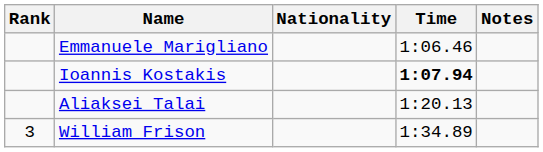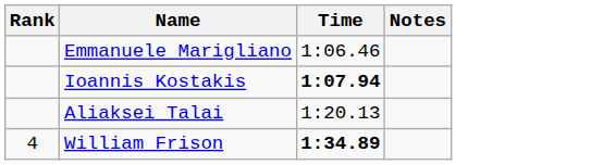- column: Nationality
William Frison | Rank: 3 -> 4
William Frison | Time: normal -> bold
